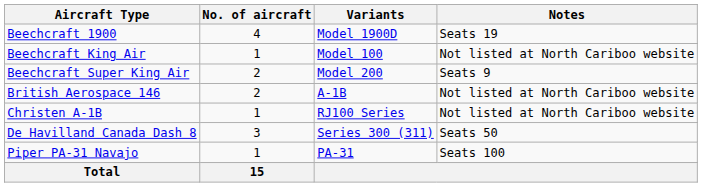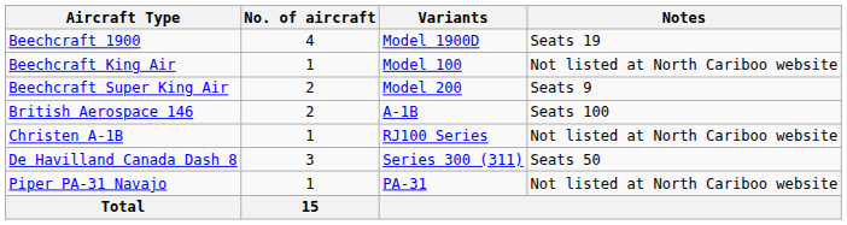British Aerospace 146 | Notes: Not listed at North Cariboo website -> Seats 100
Piper PA-31 Navajo | Notes: Seats 100 -> Not listed at North Cariboo website
